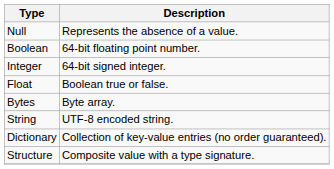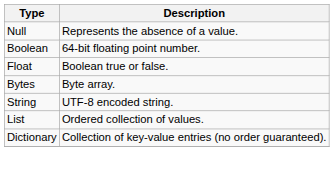- row: Integer | 64-bit signed integer.
+ row: List | Ordered collection of values.
- row: Structure | Composite value with a type signature.
